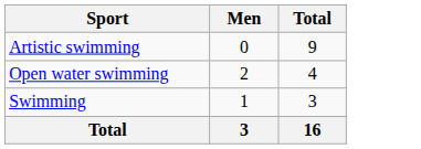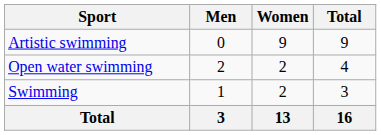+ column: Women | 9 | 2 | 2 | 13
